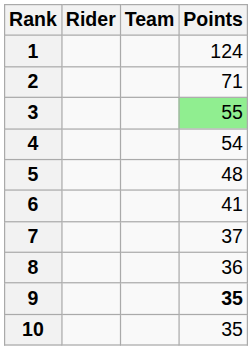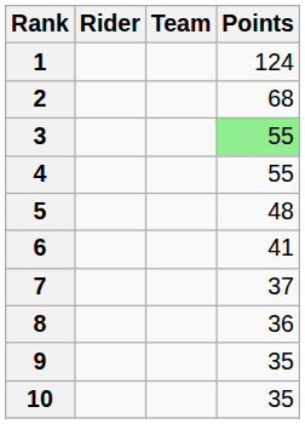2 | Points: 71 -> 68
4 | Points: 54 -> 55
9 | Points: bold -> normal
